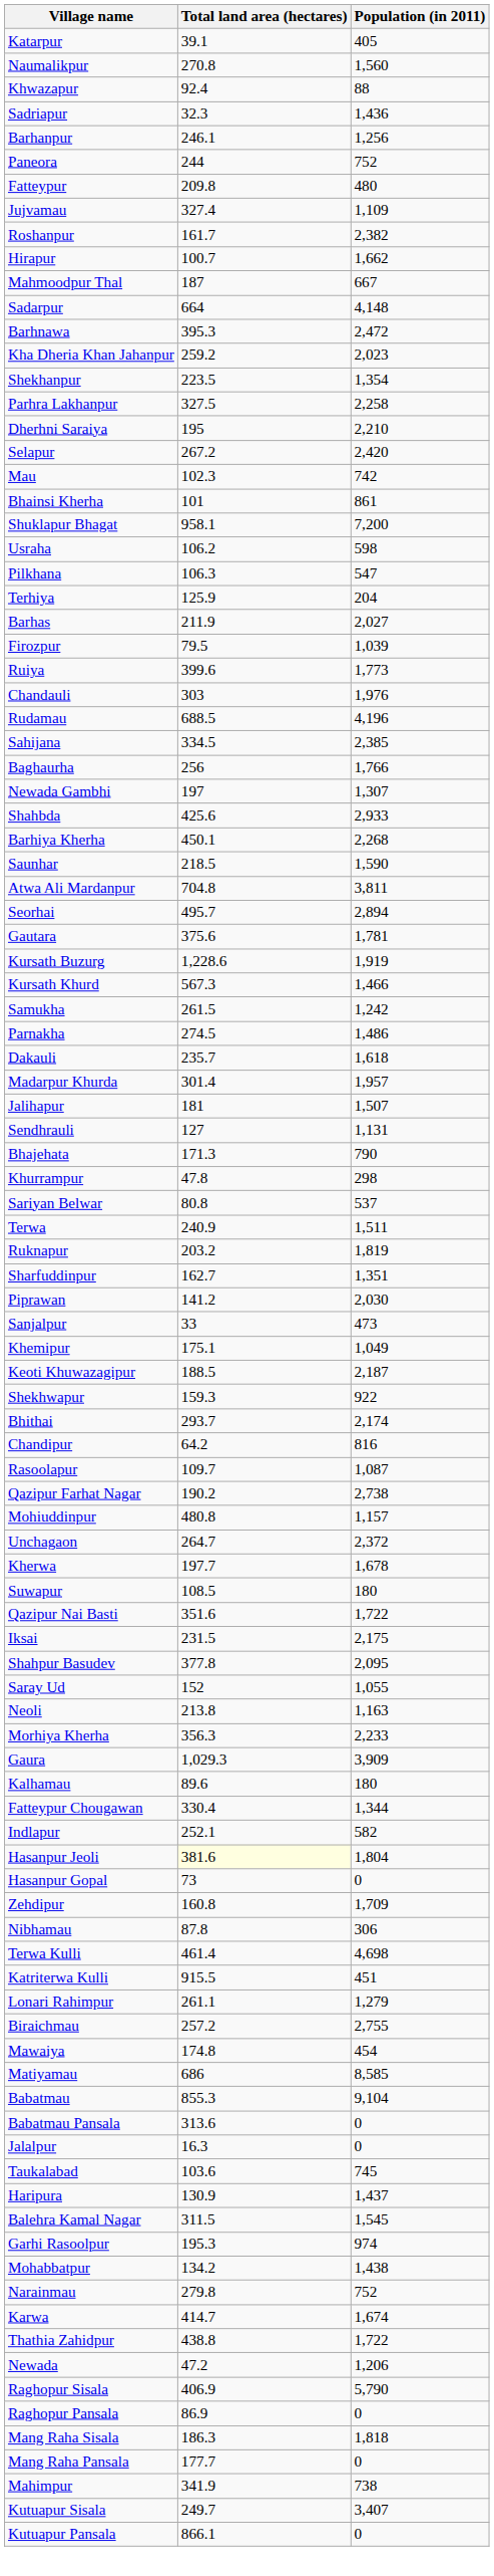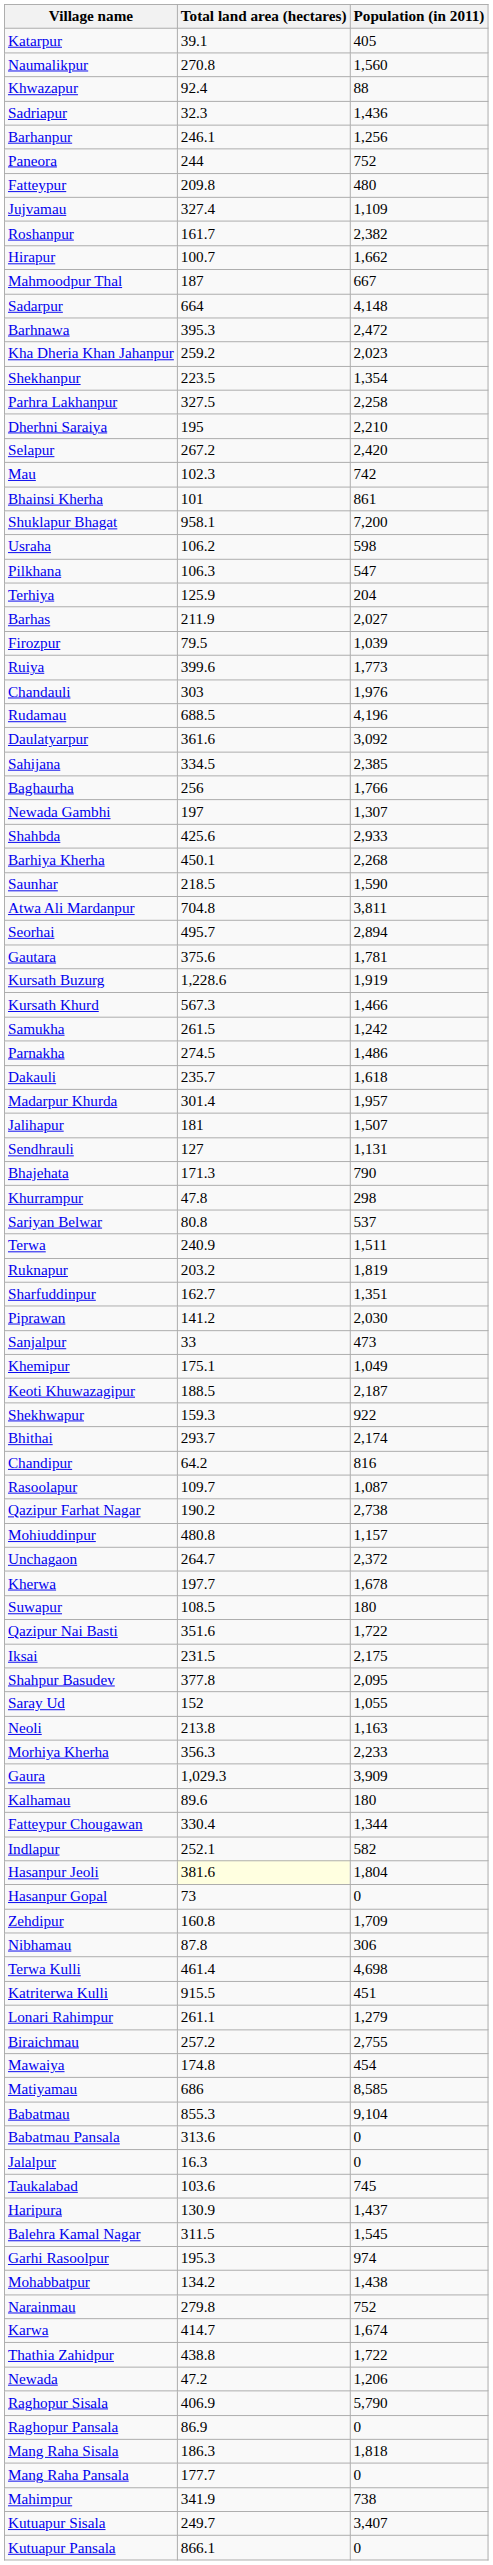+ row: Daulatyarpur | 361.6 | 3,092
